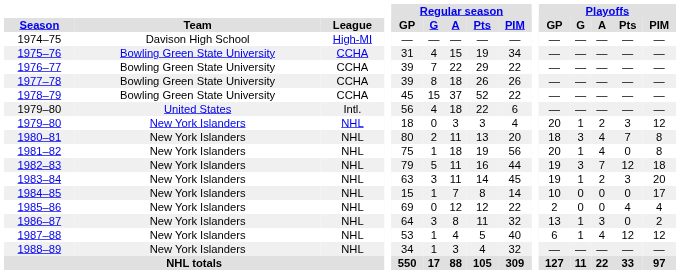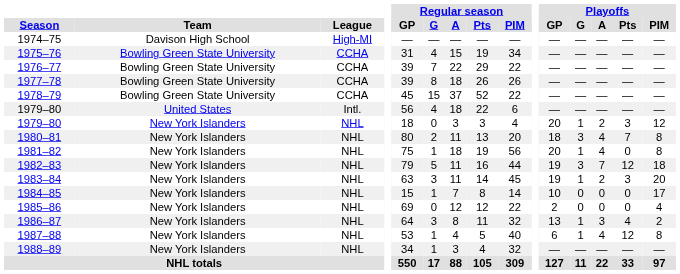1985–86 | Playoffs / Pts: 4 -> 0
1986–87 | Playoffs / Pts: 0 -> 4
1987–88 | Playoffs / PIM: 12 -> 8
